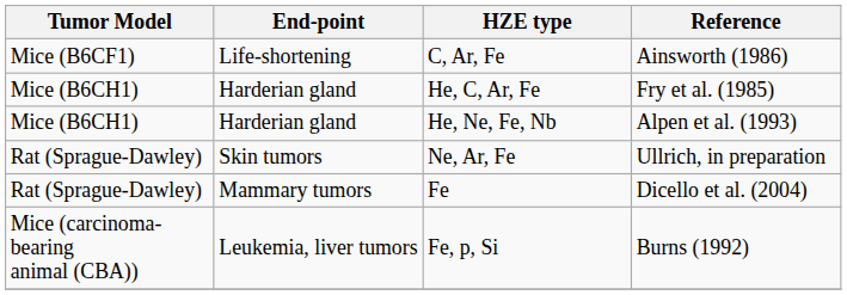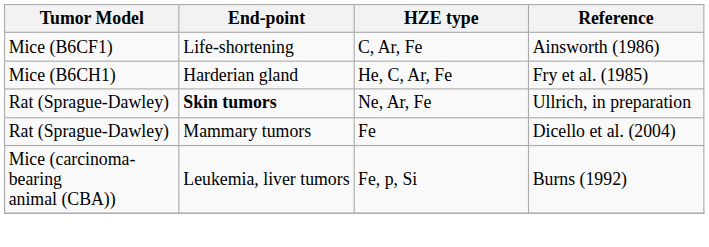- row: Mice (B6CH1) | Harderian gland | He, Ne, Fe, Nb | Alpen et al. (1993)
Ne, Ar, Fe | End-point: normal -> bold
